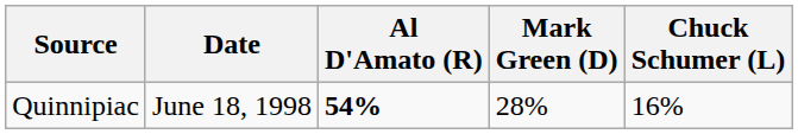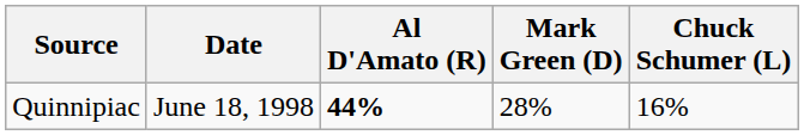Quinnipiac | Al D'Amato (R): 54% -> 44%
